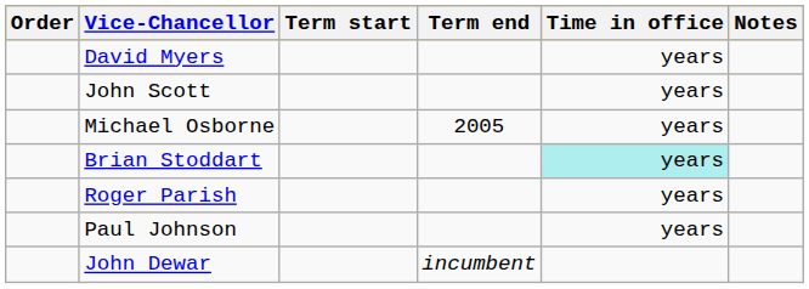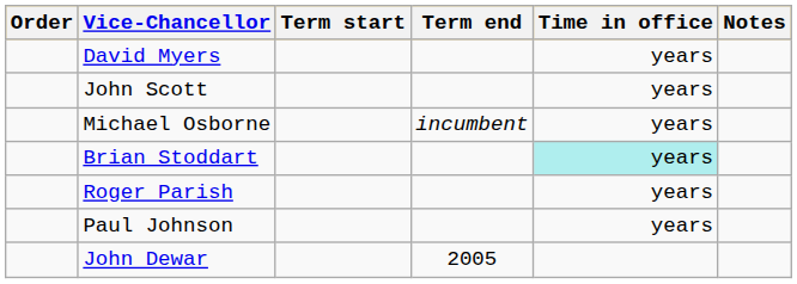Michael Osborne | Term end: 2005 -> incumbent
John Dewar | Term end: incumbent -> 2005
